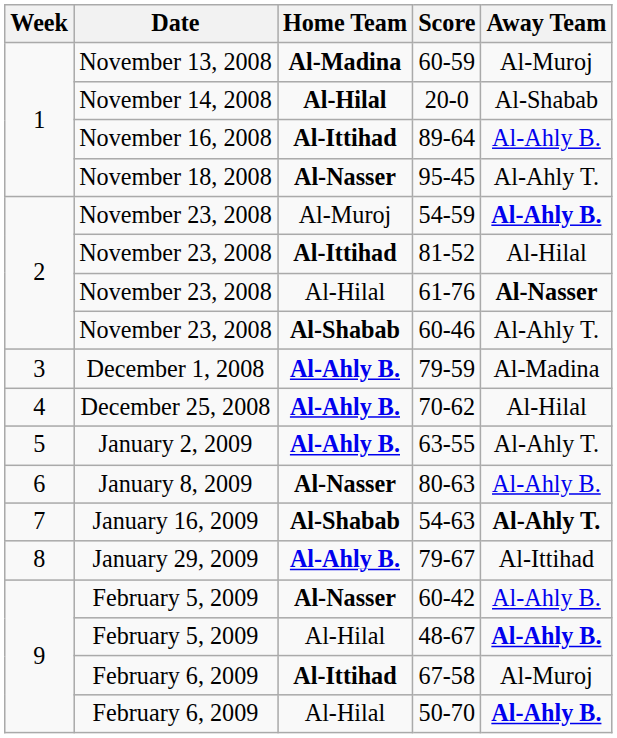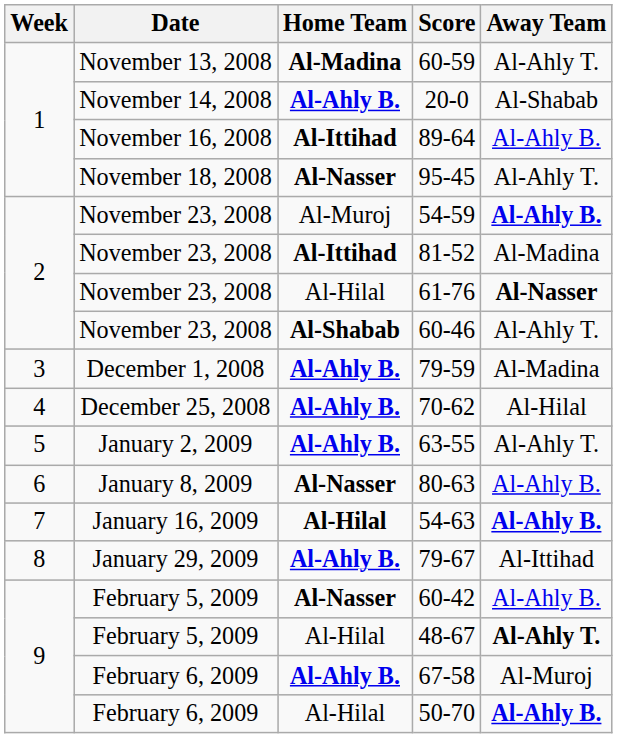60-59 | Away Team: Al-Muroj -> Al-Ahly T.
20-0 | Home Team: Al-Hilal -> Al-Ahly B.
81-52 | Away Team: Al-Hilal -> Al-Madina
54-63 | Home Team: Al-Shabab -> Al-Hilal
54-63 | Away Team: Al-Ahly T. -> Al-Ahly B.
48-67 | Away Team: Al-Ahly B. -> Al-Ahly T.
67-58 | Home Team: Al-Ittihad -> Al-Ahly B.
